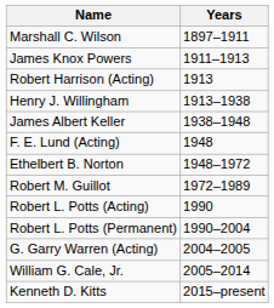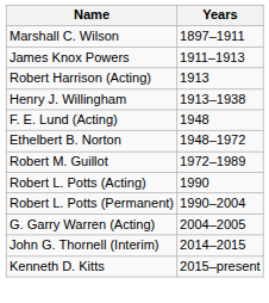- row: James Albert Keller | 1938–1948
- row: William G. Cale, Jr. | 2005–2014
+ row: John G. Thornell (Interim) | 2014–2015
